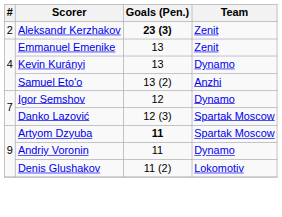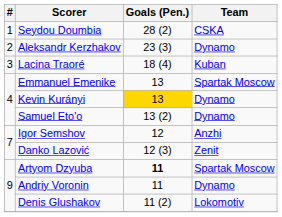+ row: 1 | Seydou Doumbia | 28 (2) | CSKA
Aleksandr Kerzhakov | Goals (Pen.): bold -> normal
Aleksandr Kerzhakov | Team: Zenit -> Dynamo
+ row: 3 | Lacina Traoré | 18 (4) | Kuban
Emmanuel Emenike | Team: Zenit -> Spartak Moscow
Kevin Kurányi | Goals (Pen.): no background -> gold background
Samuel Eto'o | Team: Anzhi -> Dynamo
Igor Semshov | Team: Dynamo -> Anzhi
Danko Lazović | Team: Spartak Moscow -> Zenit
